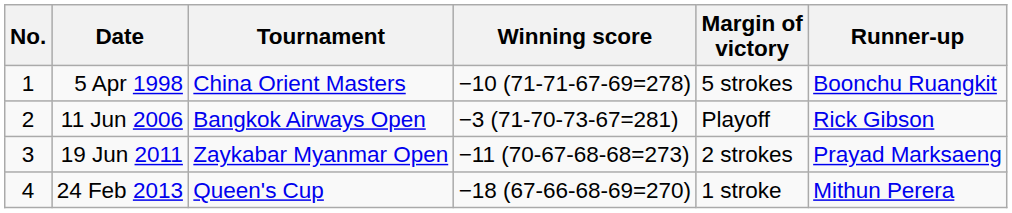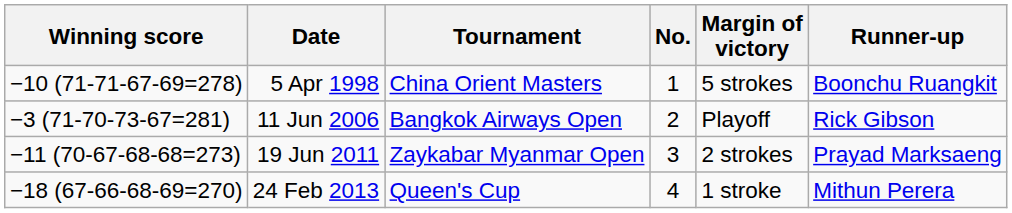columns swapped: No. <-> Winning score
